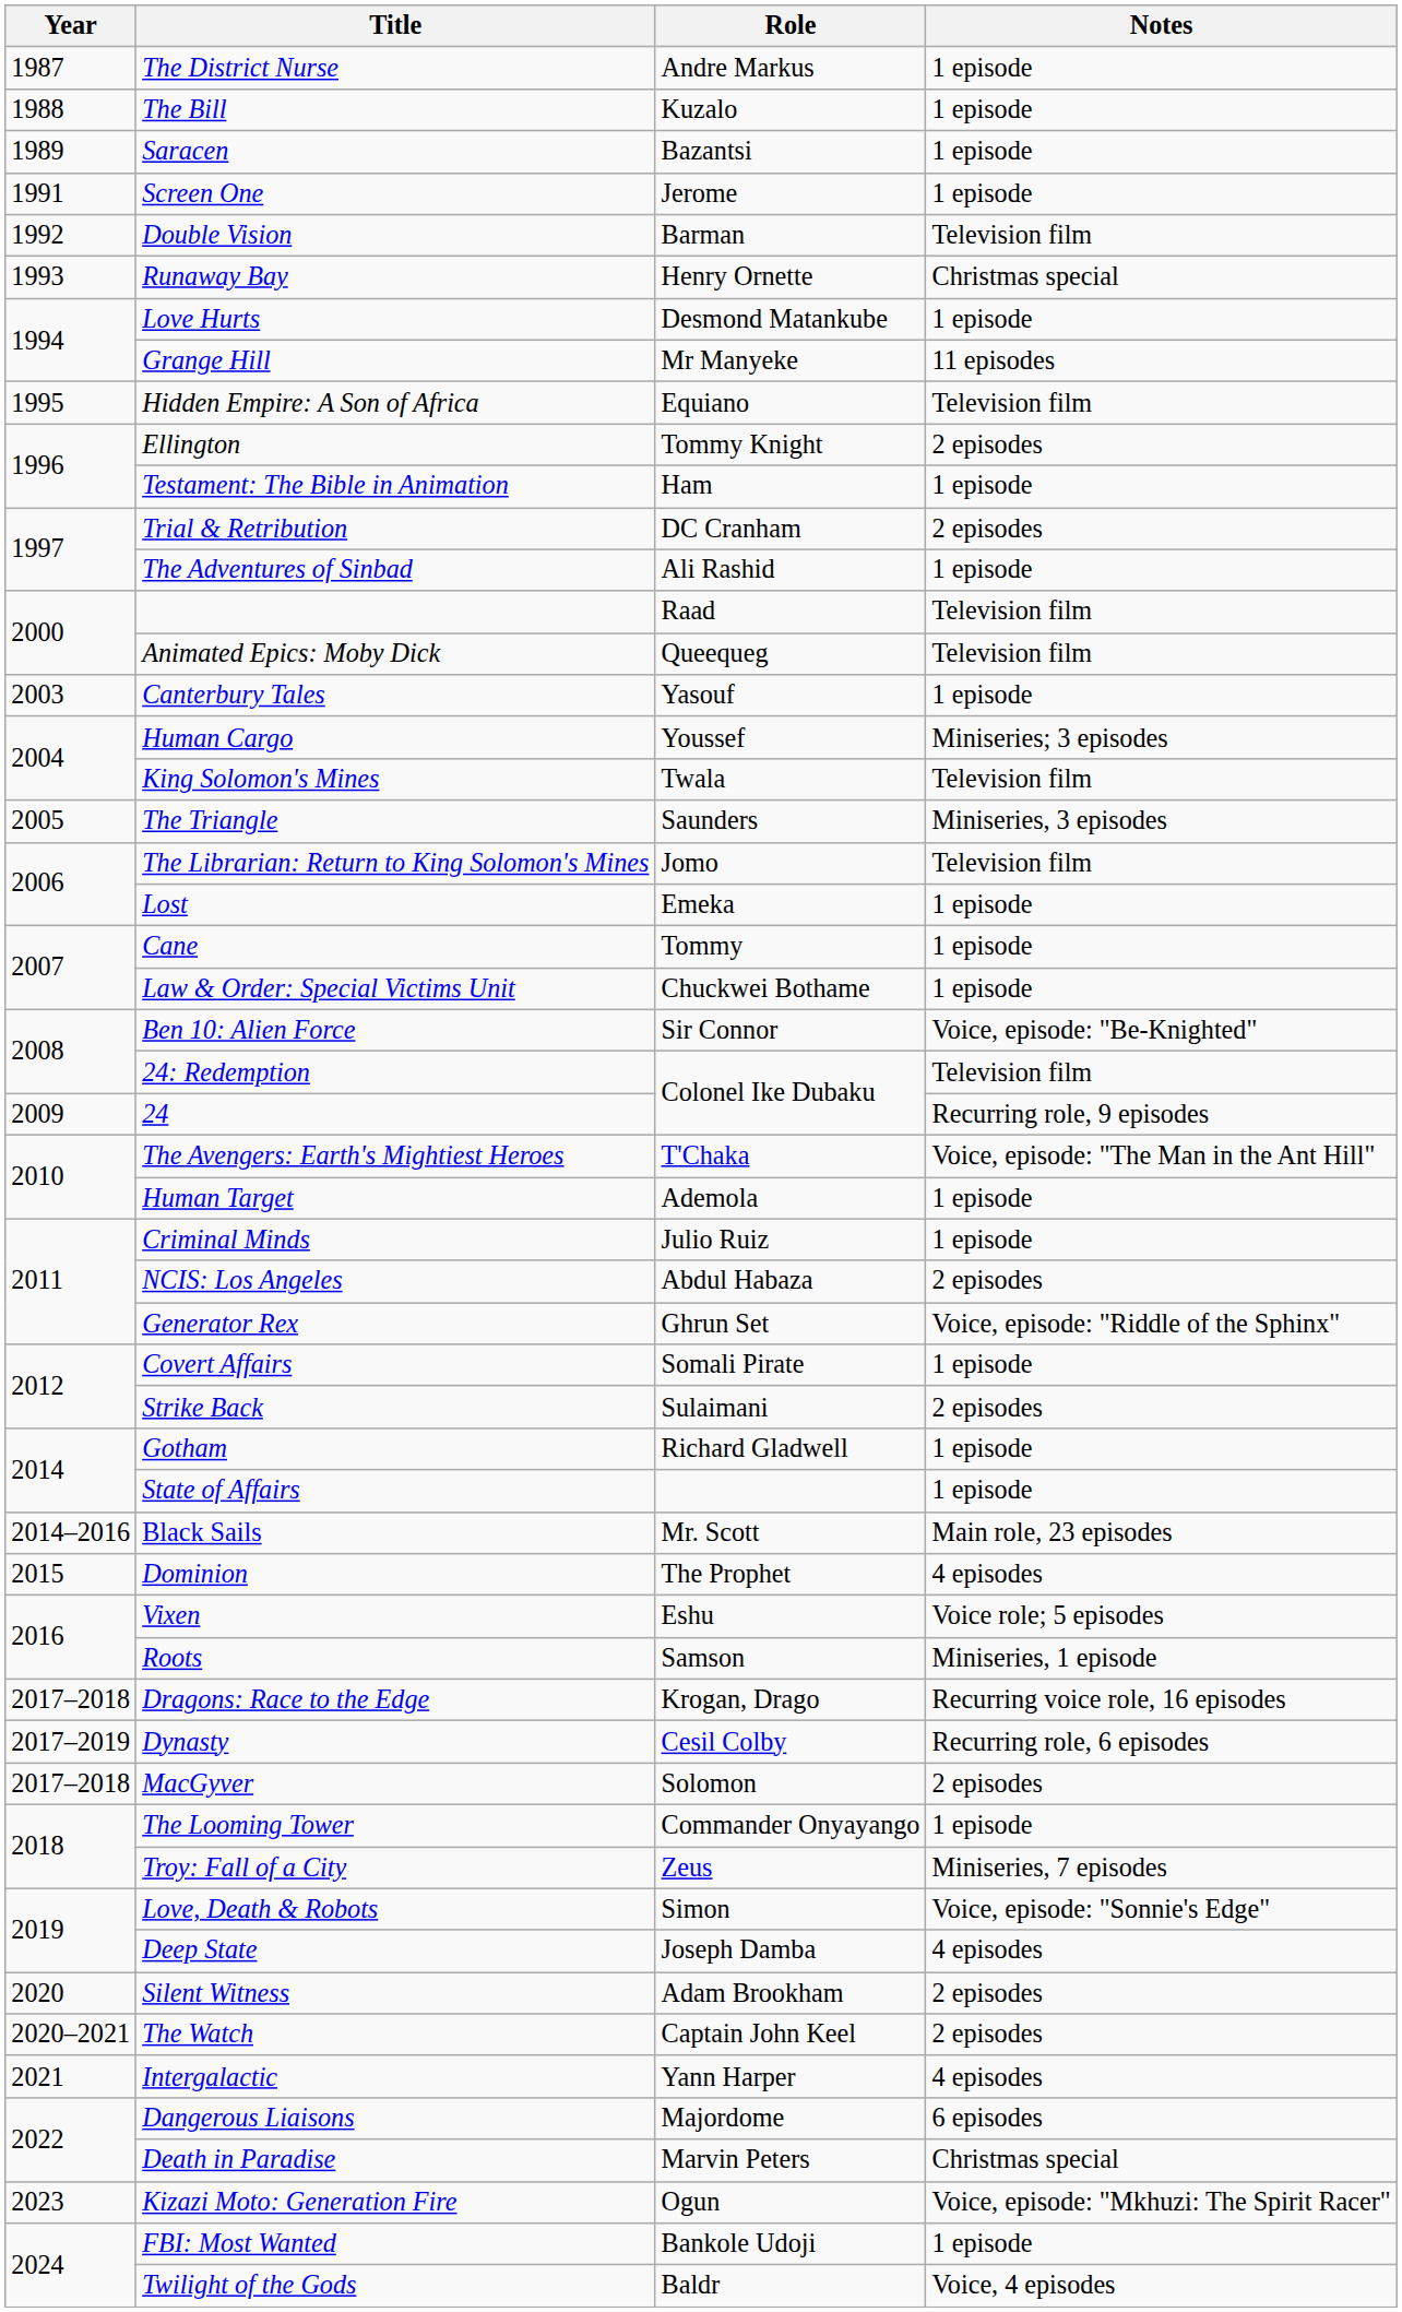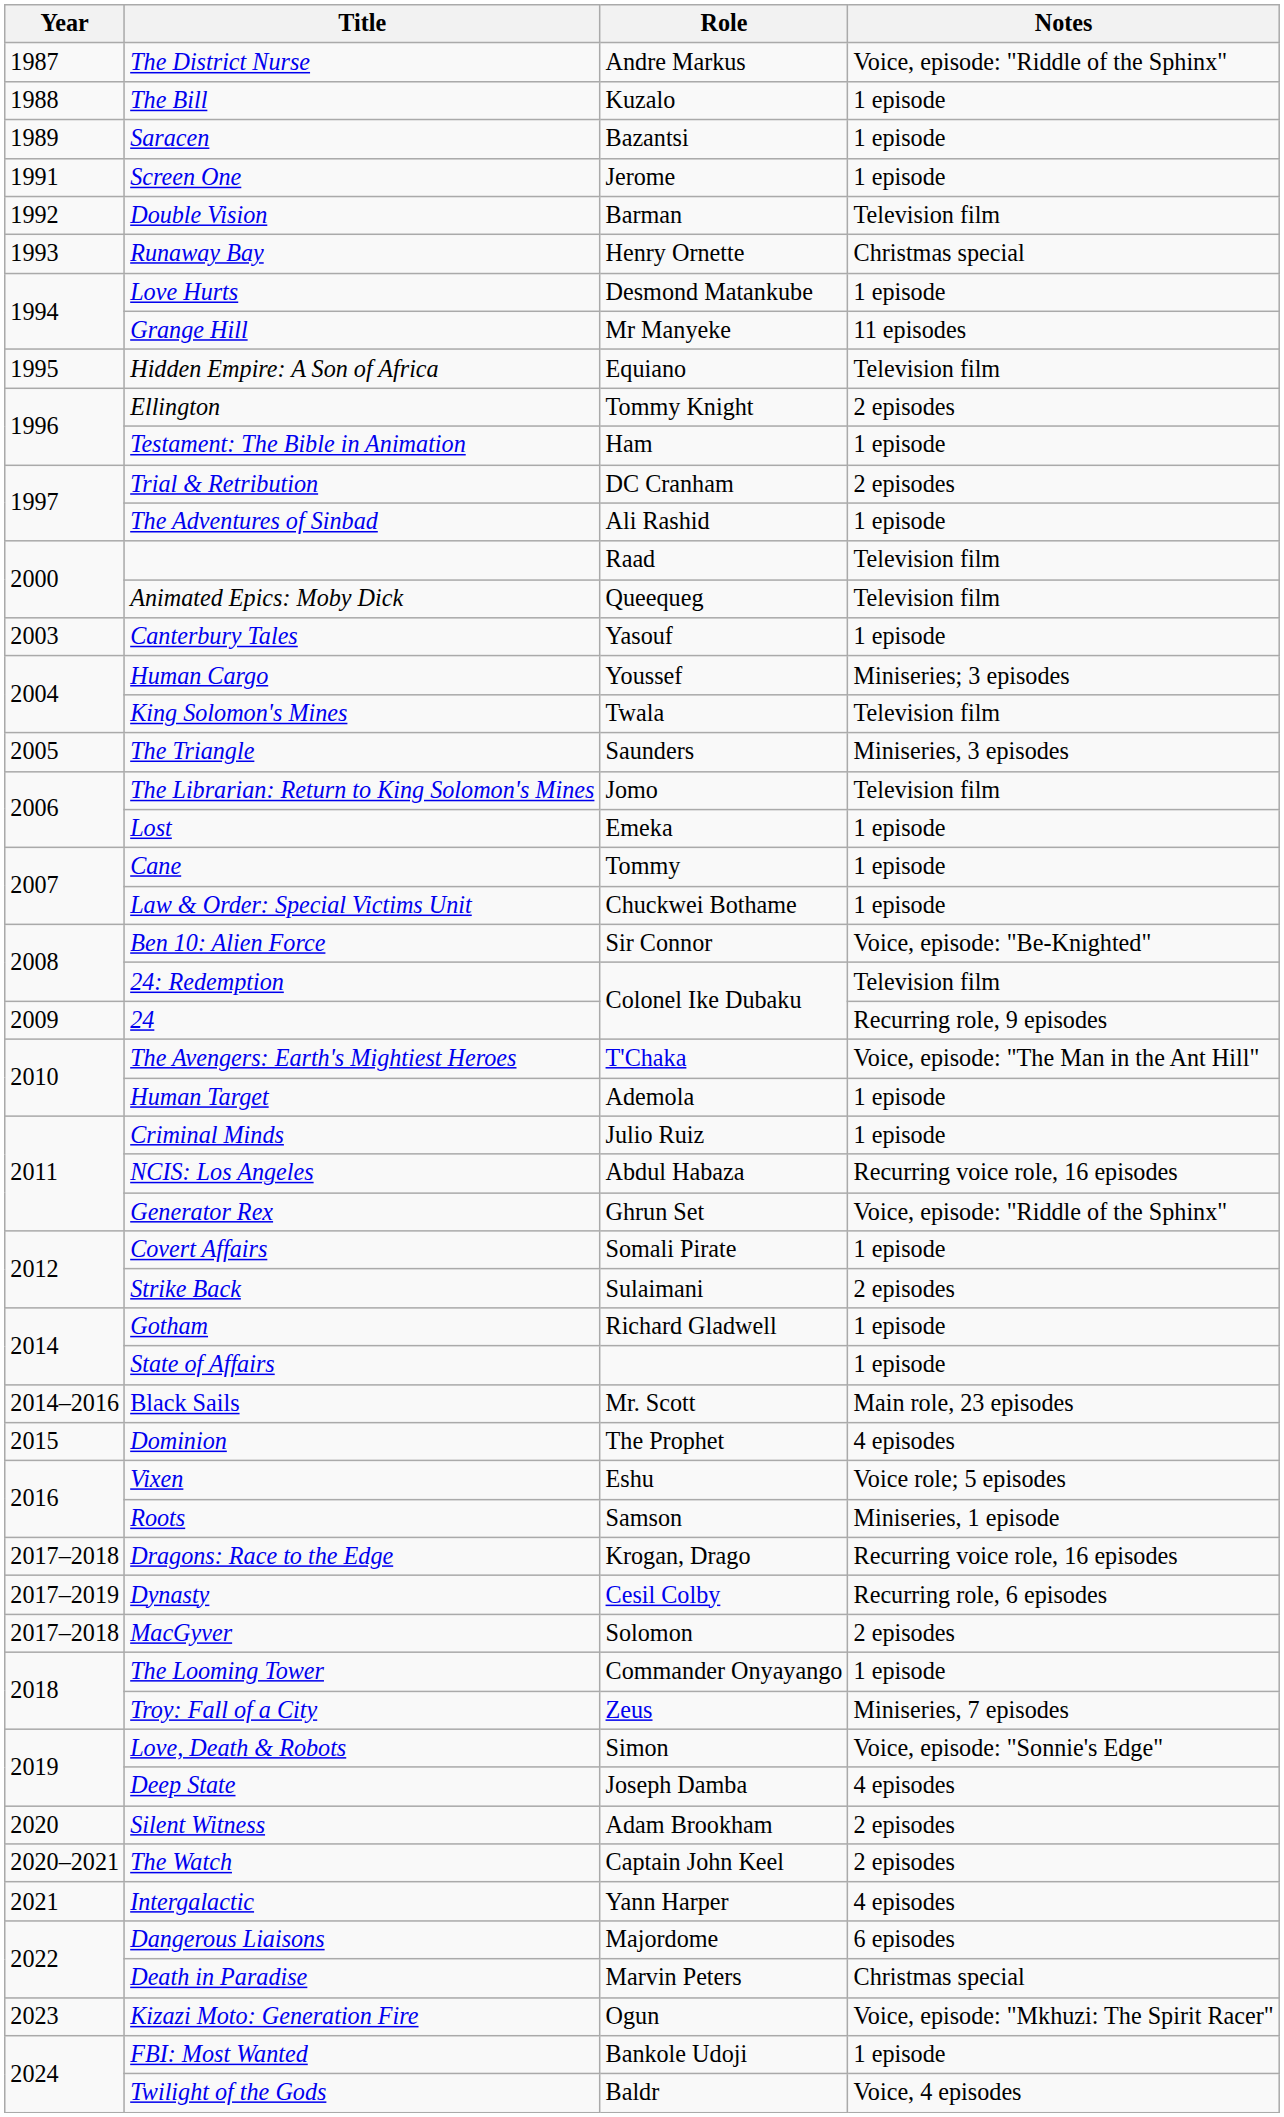The District Nurse | Notes: 1 episode -> Voice, episode: "Riddle of the Sphinx"
NCIS: Los Angeles | Notes: 2 episodes -> Recurring voice role, 16 episodes
